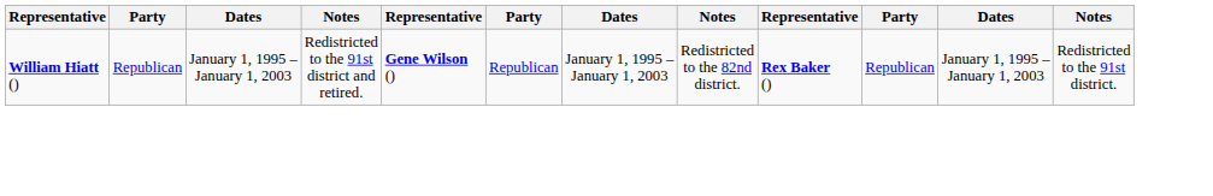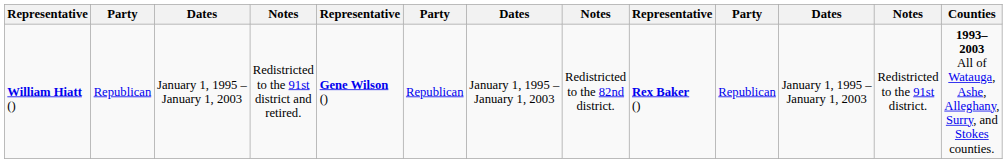+ column: Counties | 1993–2003 All of Watauga, Ashe, Alleghany, Surry, and Stokes counties.
